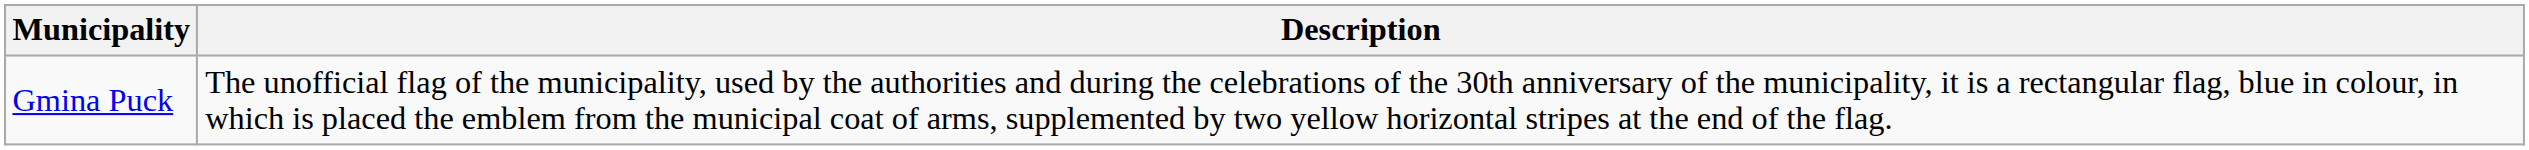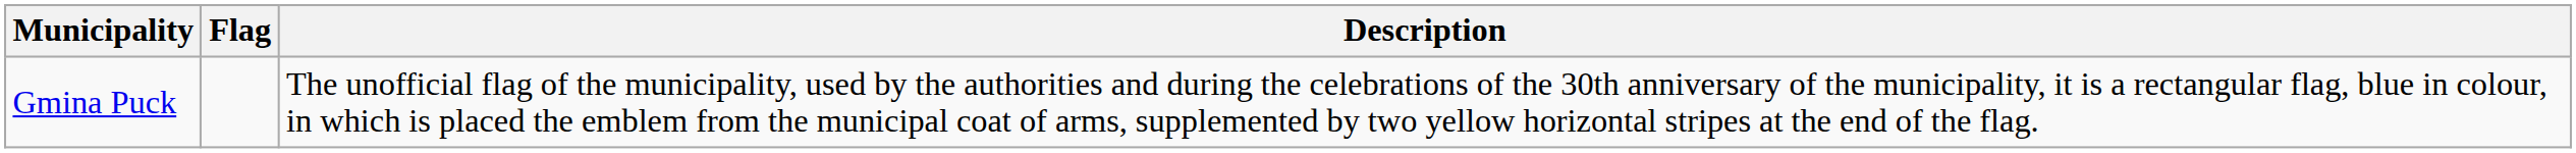+ column: Flag
